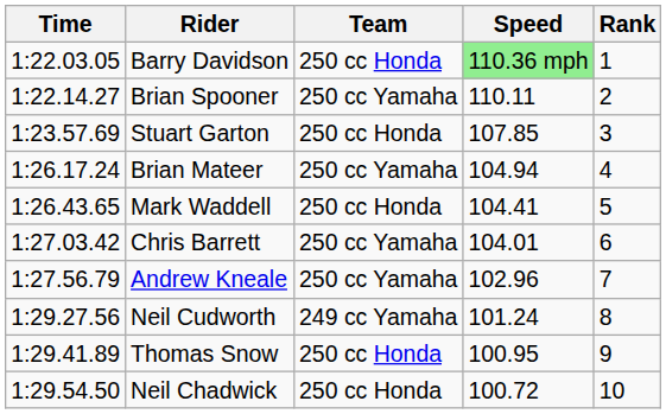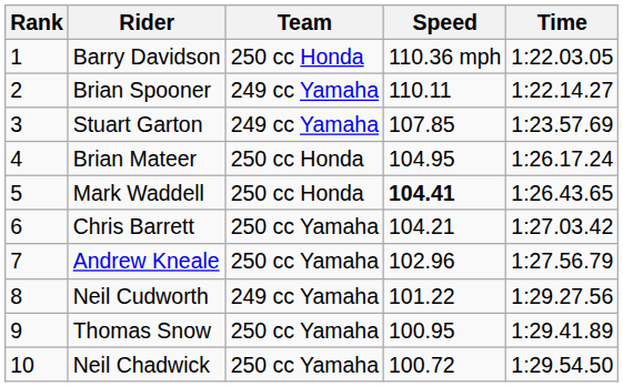columns swapped: Rank <-> Time
Barry Davidson | Speed: lightgreen background -> no background
Brian Spooner | Team: 250 cc Yamaha -> 249 cc Yamaha
Stuart Garton | Team: 250 cc Honda -> 249 cc Yamaha
Brian Mateer | Team: 250 cc Yamaha -> 250 cc Honda
Brian Mateer | Speed: 104.94 -> 104.95
Mark Waddell | Speed: normal -> bold
Chris Barrett | Speed: 104.01 -> 104.21
Neil Cudworth | Speed: 101.24 -> 101.22
Thomas Snow | Team: 250 cc Honda -> 250 cc Yamaha
Neil Chadwick | Team: 250 cc Honda -> 250 cc Yamaha
